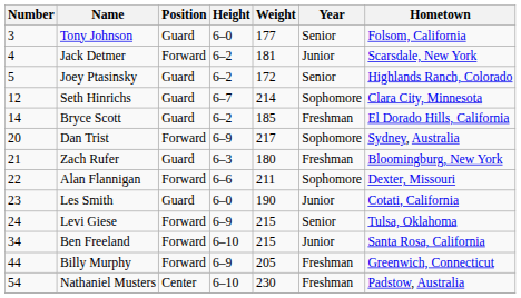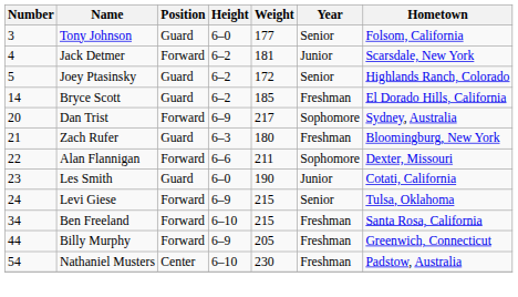- row: 12 | Seth Hinrichs | Guard | 6–7 | 214 | Sophomore | Clara City, Minnesota
Ben Freeland | Year: Junior -> Freshman
